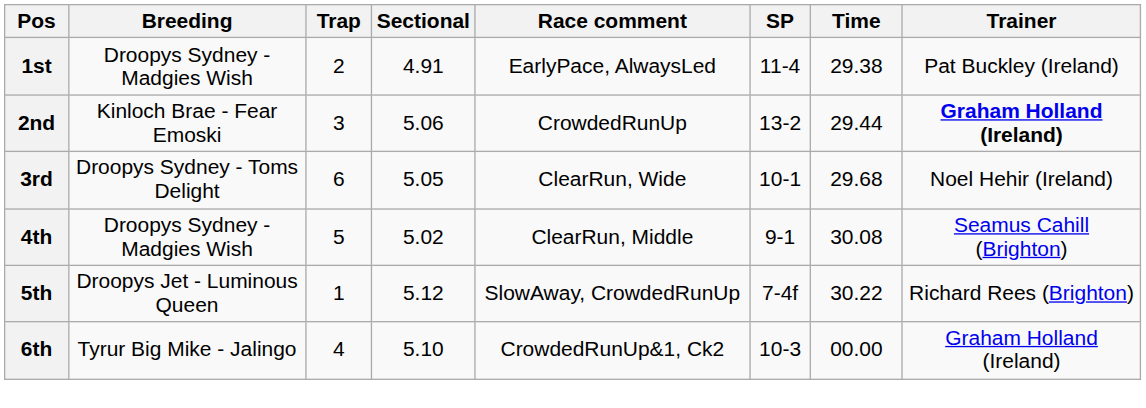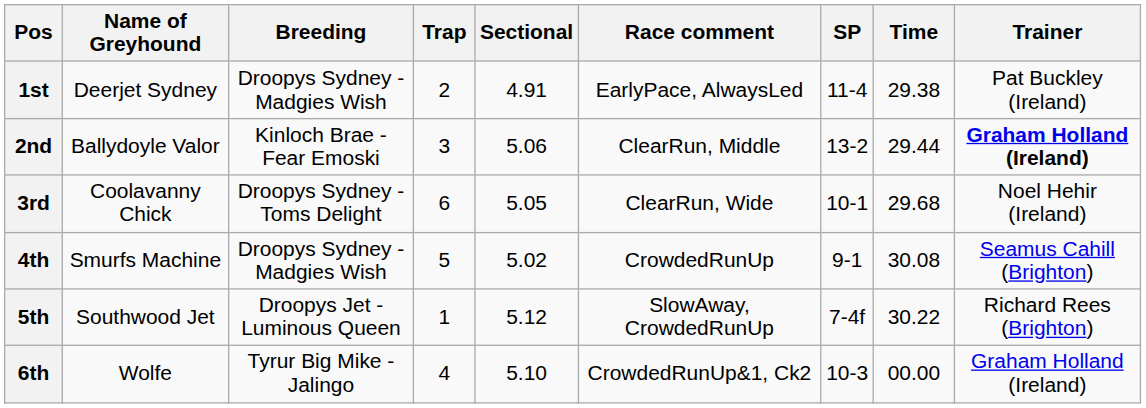+ column: Name of Greyhound | Deerjet Sydney | Ballydoyle Valor | Coolavanny Chick | Smurfs Machine | Southwood Jet | Wolfe
2nd | Race comment: CrowdedRunUp -> ClearRun, Middle
4th | Race comment: ClearRun, Middle -> CrowdedRunUp
